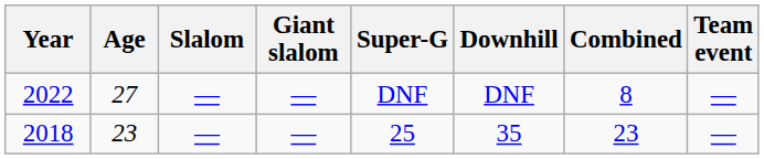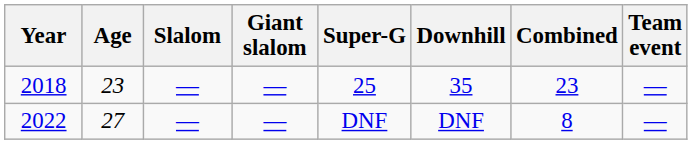rows swapped: 2018 <-> 2022
